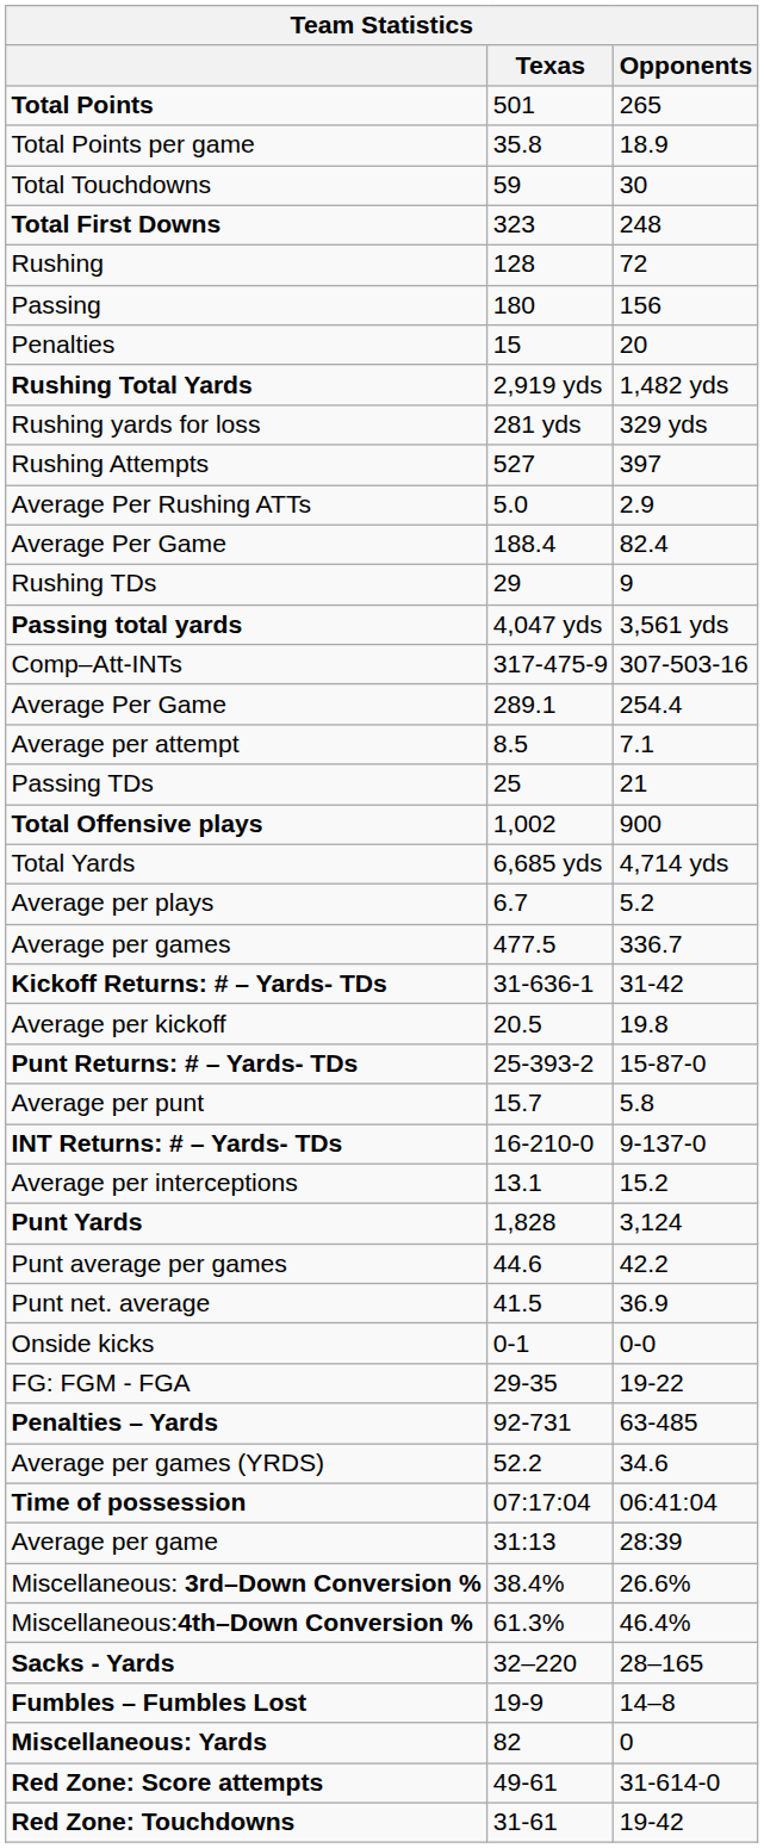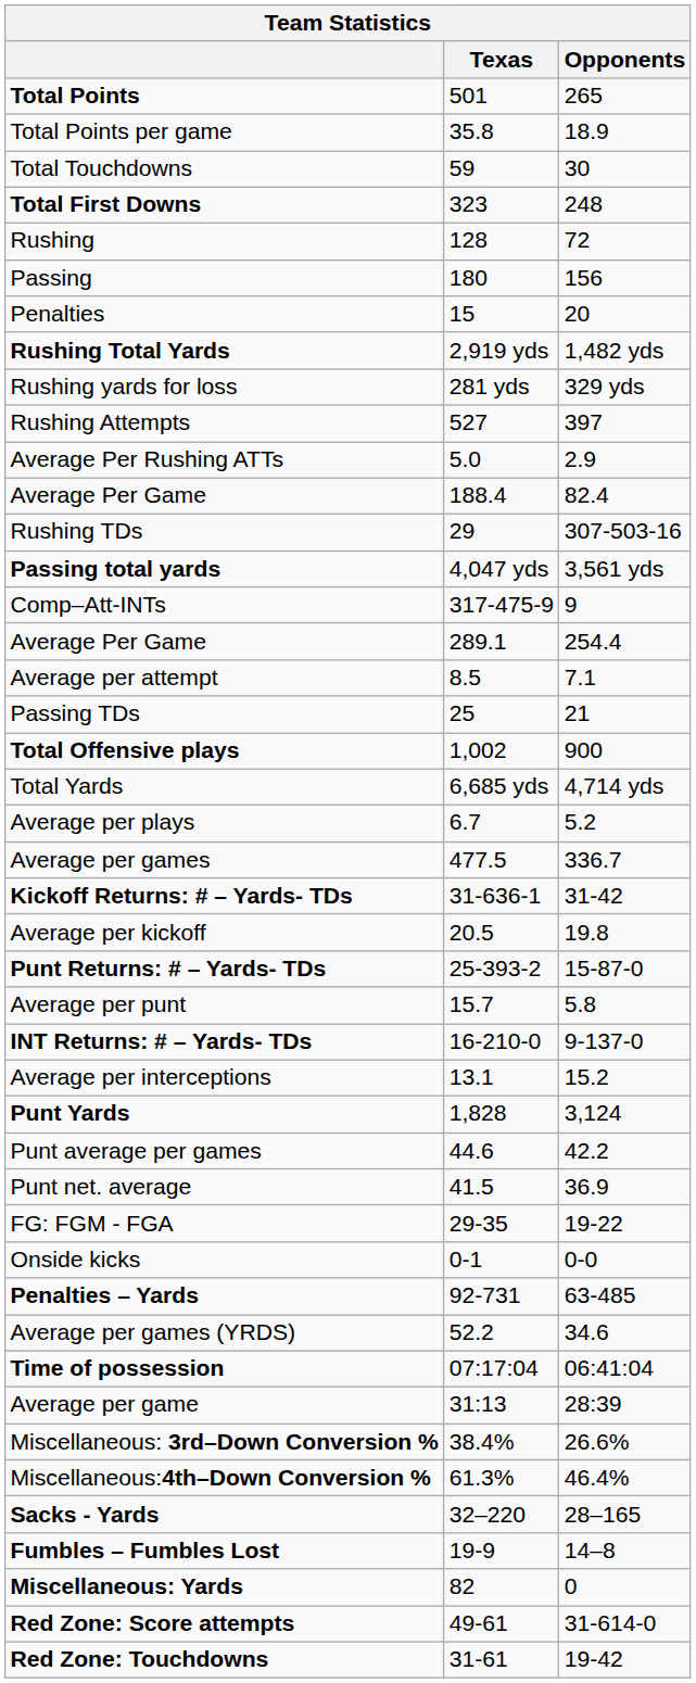Rushing TDs | Opponents: 9 -> 307-503-16
Comp–Att-INTs | Opponents: 307-503-16 -> 9
rows swapped: FG: FGM - FGA <-> Onside kicks
